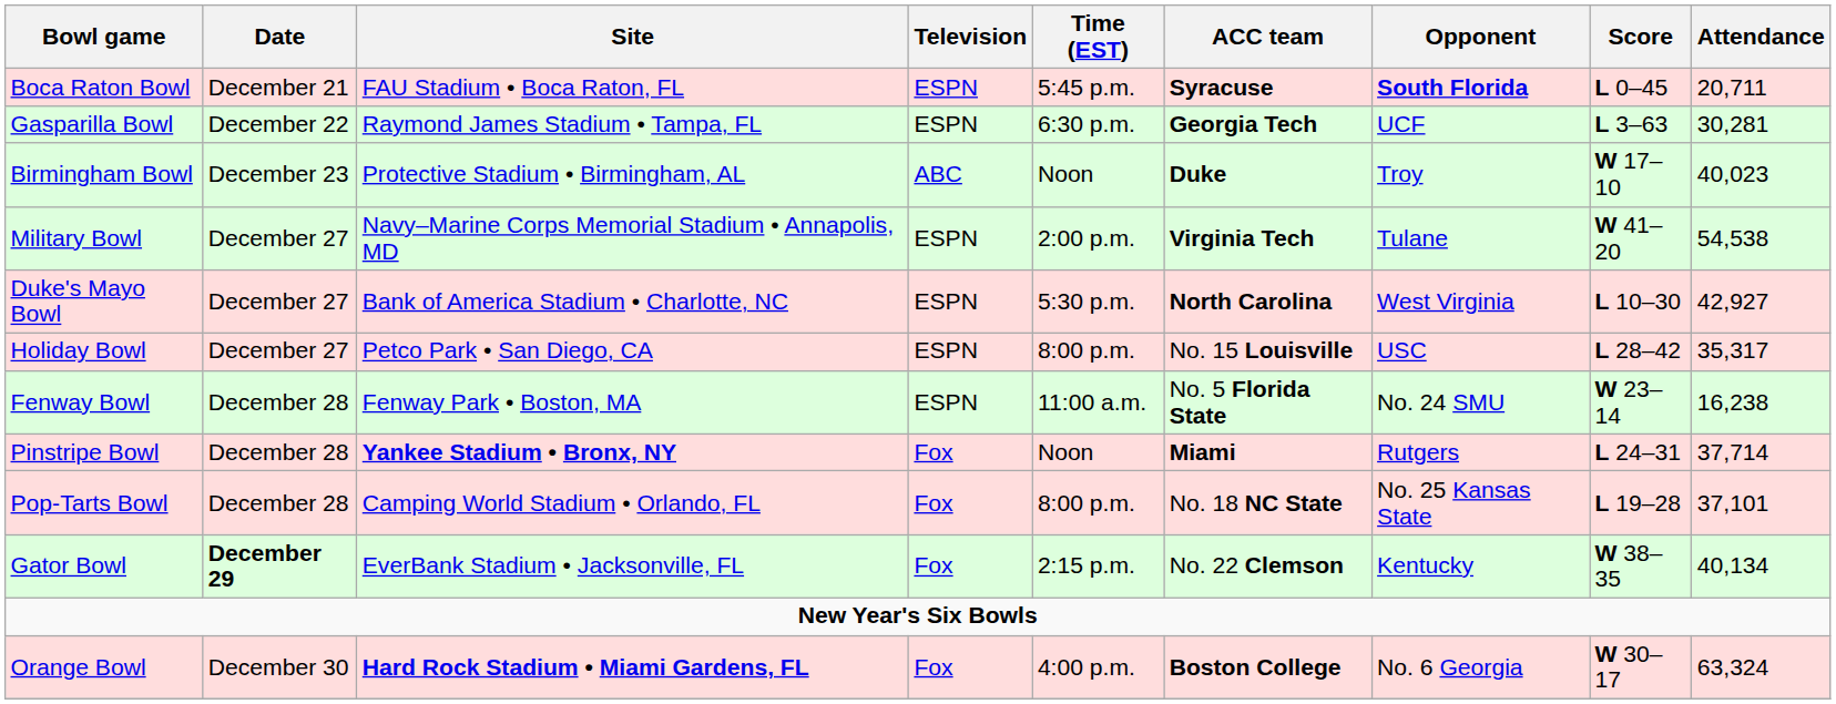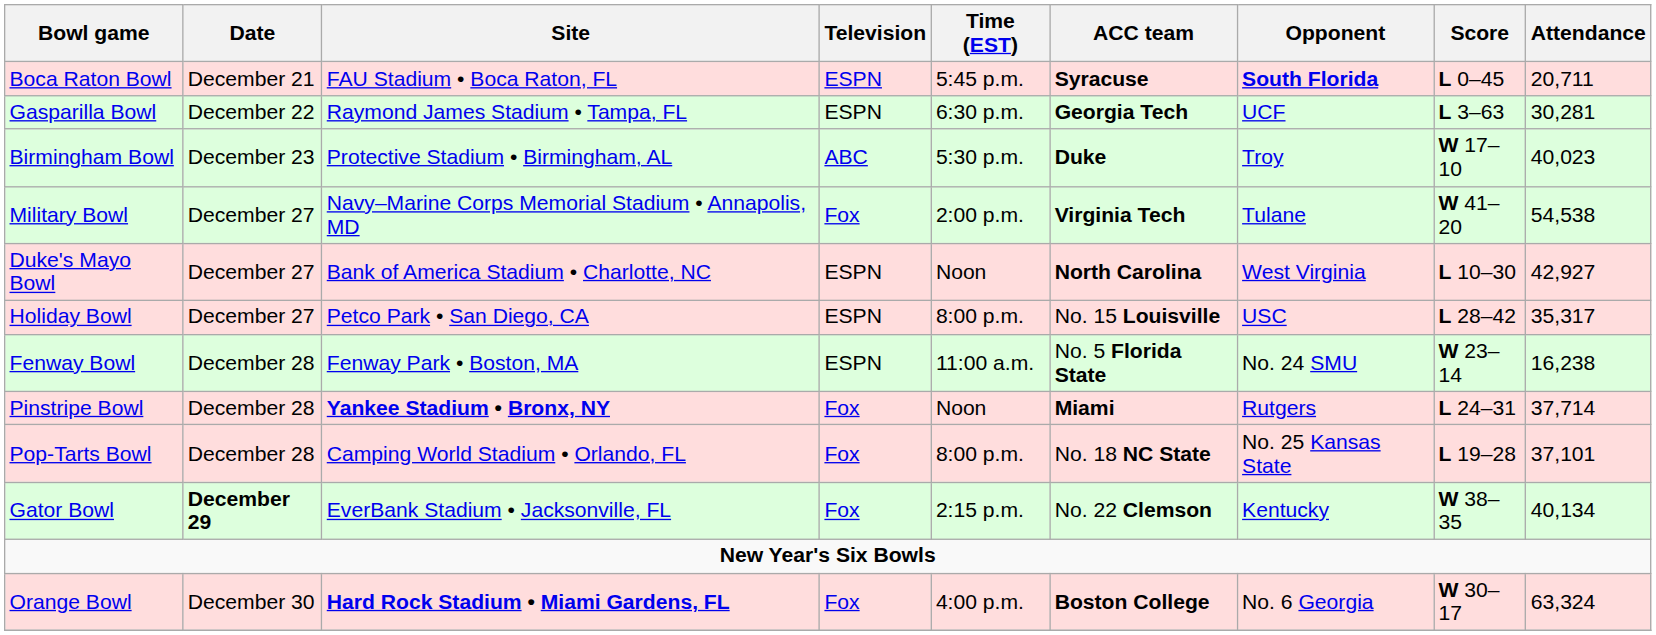Birmingham Bowl | Time (EST): Noon -> 5:30 p.m.
Military Bowl | Television: ESPN -> Fox
Duke's Mayo Bowl | Time (EST): 5:30 p.m. -> Noon
